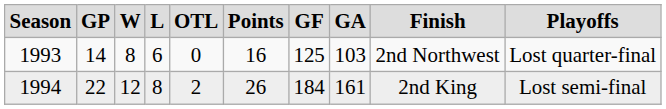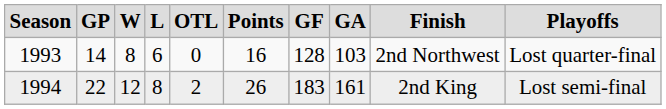1993 | GF: 125 -> 128
1994 | GF: 184 -> 183
